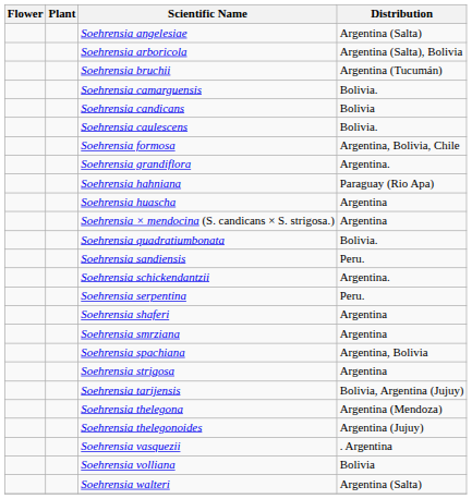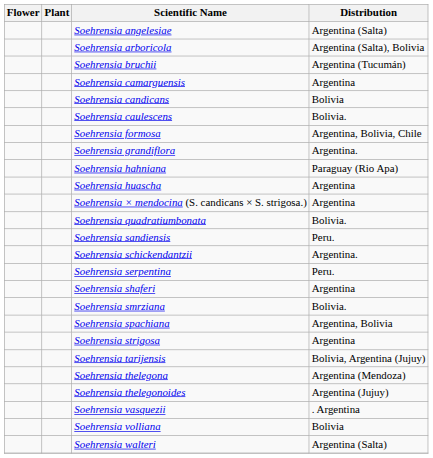Soehrensia camarguensis | Distribution: Bolivia. -> Argentina
Soehrensia smrziana | Distribution: Argentina -> Bolivia.
